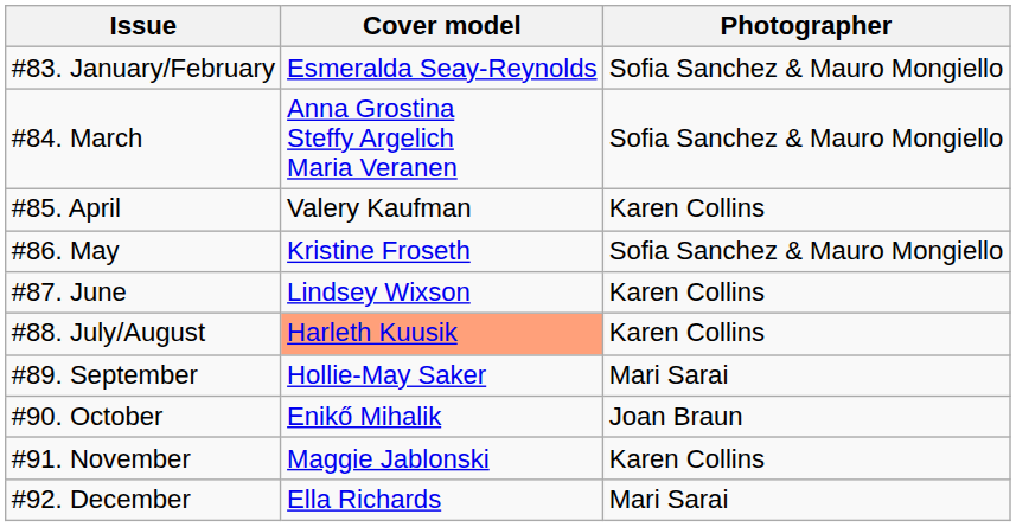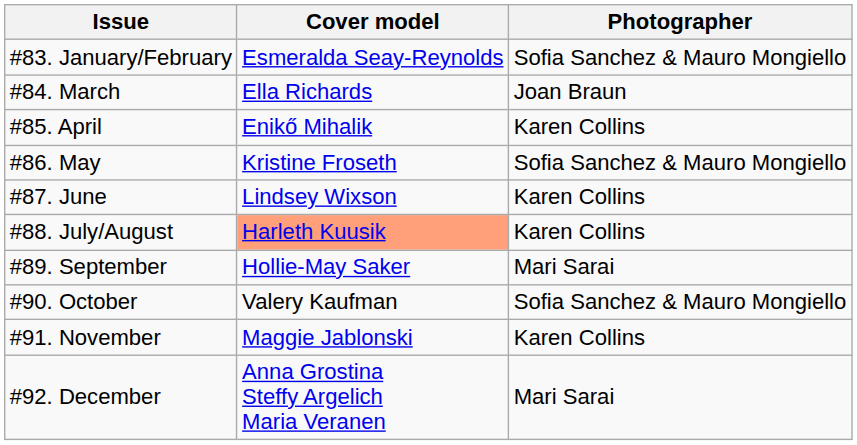#84. March | Cover model: Anna Grostina Steffy Argelich Maria Veranen -> Ella Richards
#84. March | Photographer: Sofia Sanchez & Mauro Mongiello -> Joan Braun
#85. April | Cover model: Valery Kaufman -> Enikő Mihalik
#90. October | Cover model: Enikő Mihalik -> Valery Kaufman
#90. October | Photographer: Joan Braun -> Sofia Sanchez & Mauro Mongiello
#92. December | Cover model: Ella Richards -> Anna Grostina Steffy Argelich Maria Veranen
